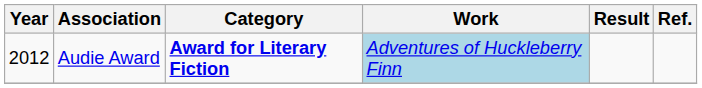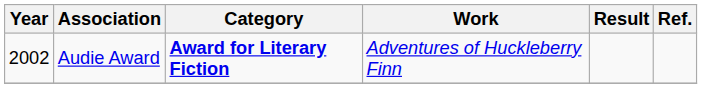Audie Award | Year: 2012 -> 2002
Audie Award | Work: lightblue background -> no background
